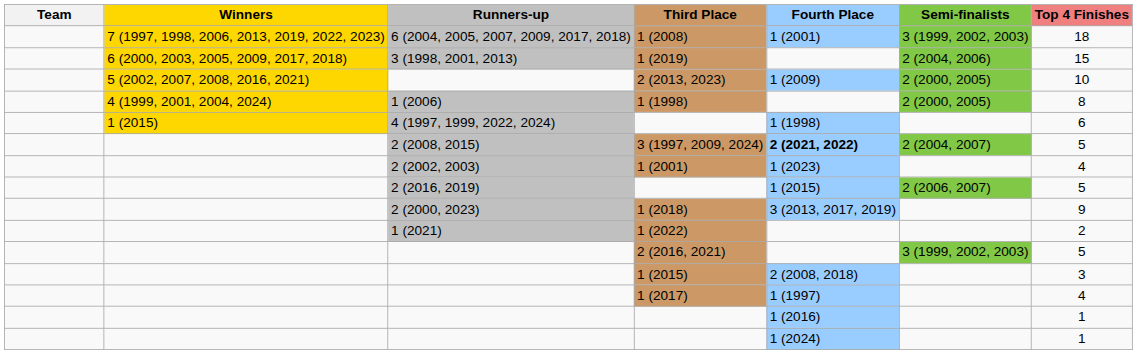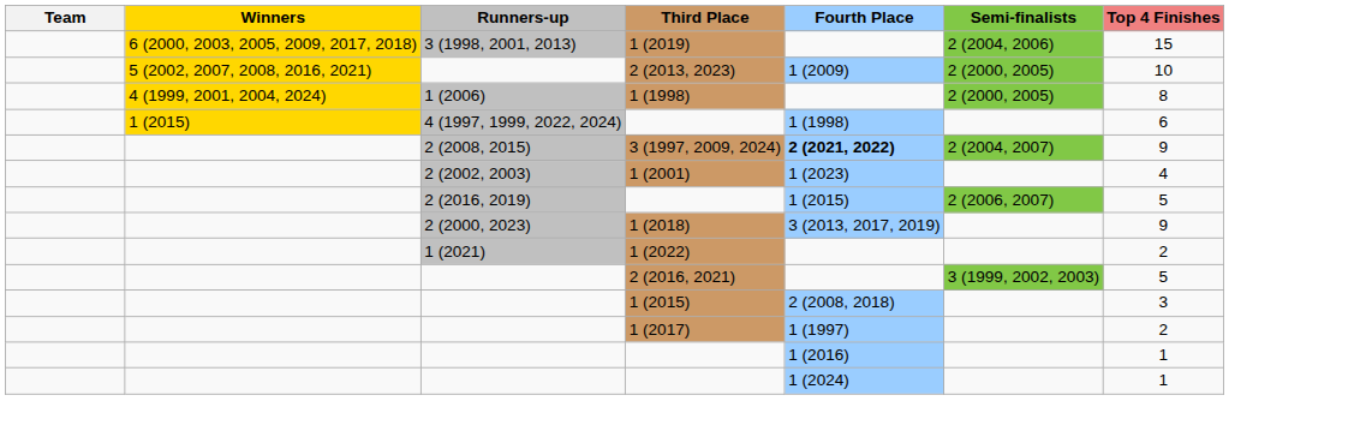- row: 7 (1997, 1998, 2006, 2013, 2019, 2022, 2023) | 6 (2004, 2005, 2007, 2009, 2017, 2018) | 1 (2008) | 1 (2001) | 3 (1999, 2002, 2003) | 18
3 (1997, 2009, 2024) | Top 4 Finishes: 5 -> 9
1 (2017) | Top 4 Finishes: 4 -> 2
